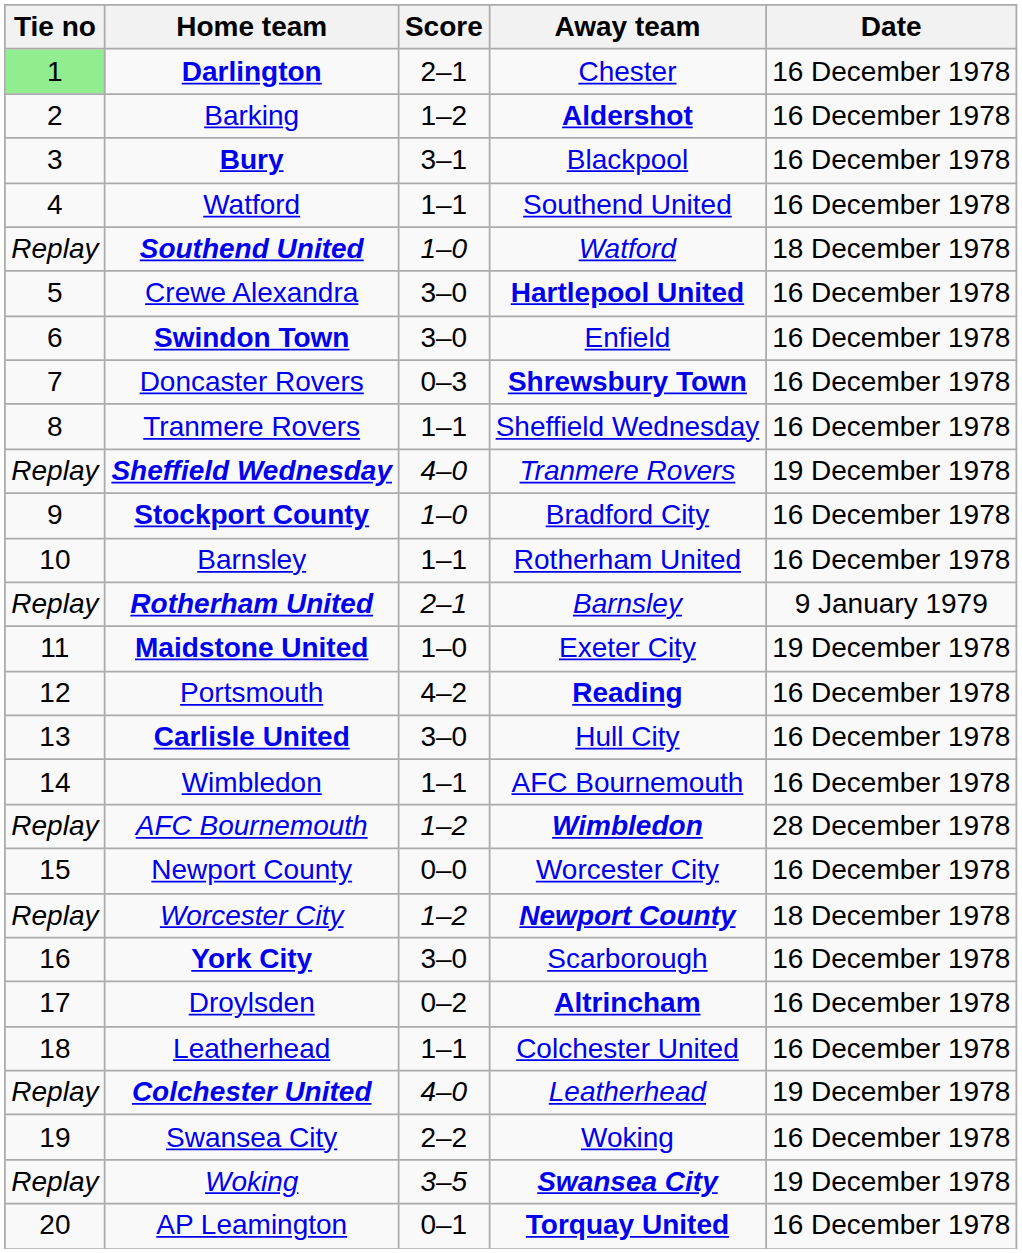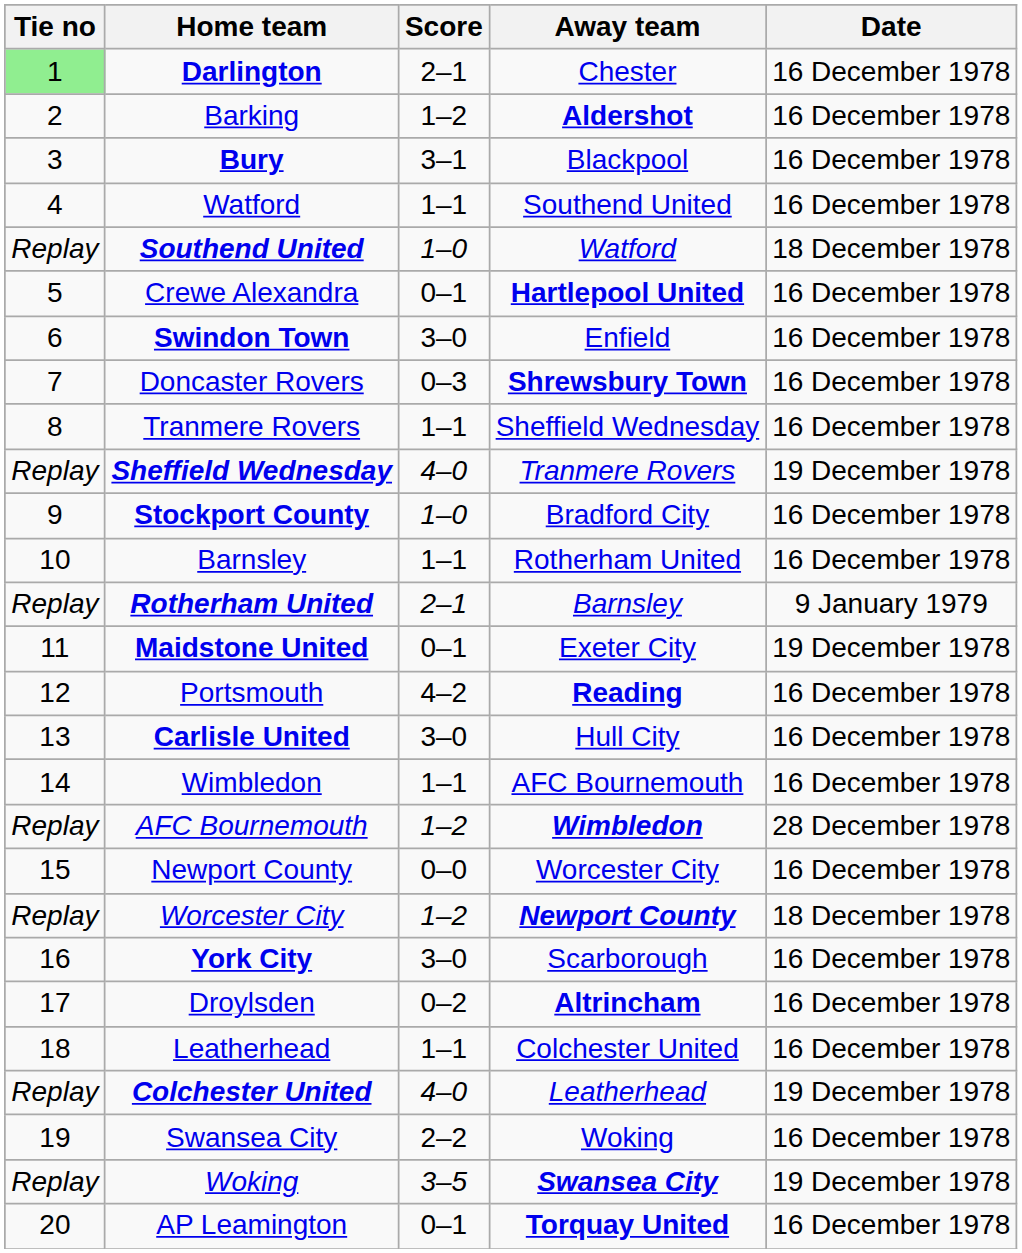Crewe Alexandra | Score: 3–0 -> 0–1
Maidstone United | Score: 1–0 -> 0–1
